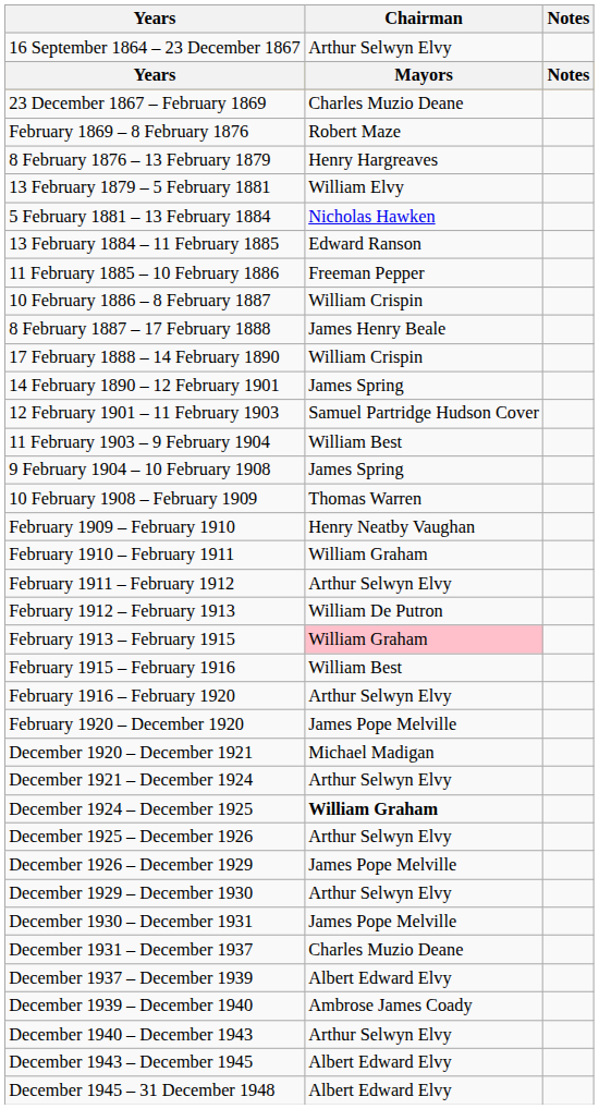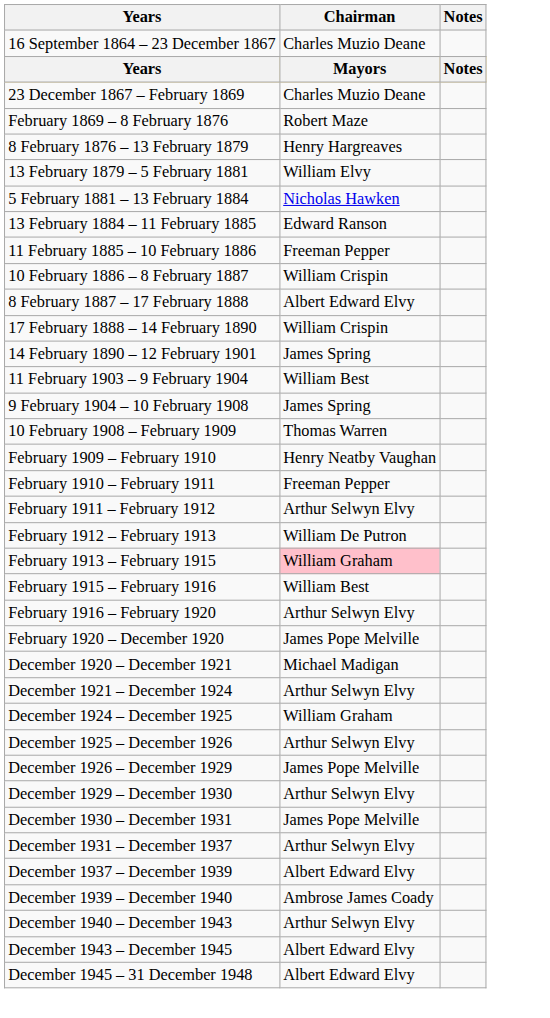16 September 1864 – 23 December 1867 | Chairman: Arthur Selwyn Elvy -> Charles Muzio Deane
8 February 1887 – 17 February 1888 | Chairman: James Henry Beale -> Albert Edward Elvy
- row: 12 February 1901 – 11 February 1903 | Samuel Partridge Hudson Cover
February 1910 – February 1911 | Chairman: William Graham -> Freeman Pepper
December 1924 – December 1925 | Chairman: bold -> normal
December 1931 – December 1937 | Chairman: Charles Muzio Deane -> Arthur Selwyn Elvy
